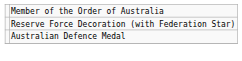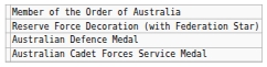+ row: Australian Cadet Forces Service Medal
